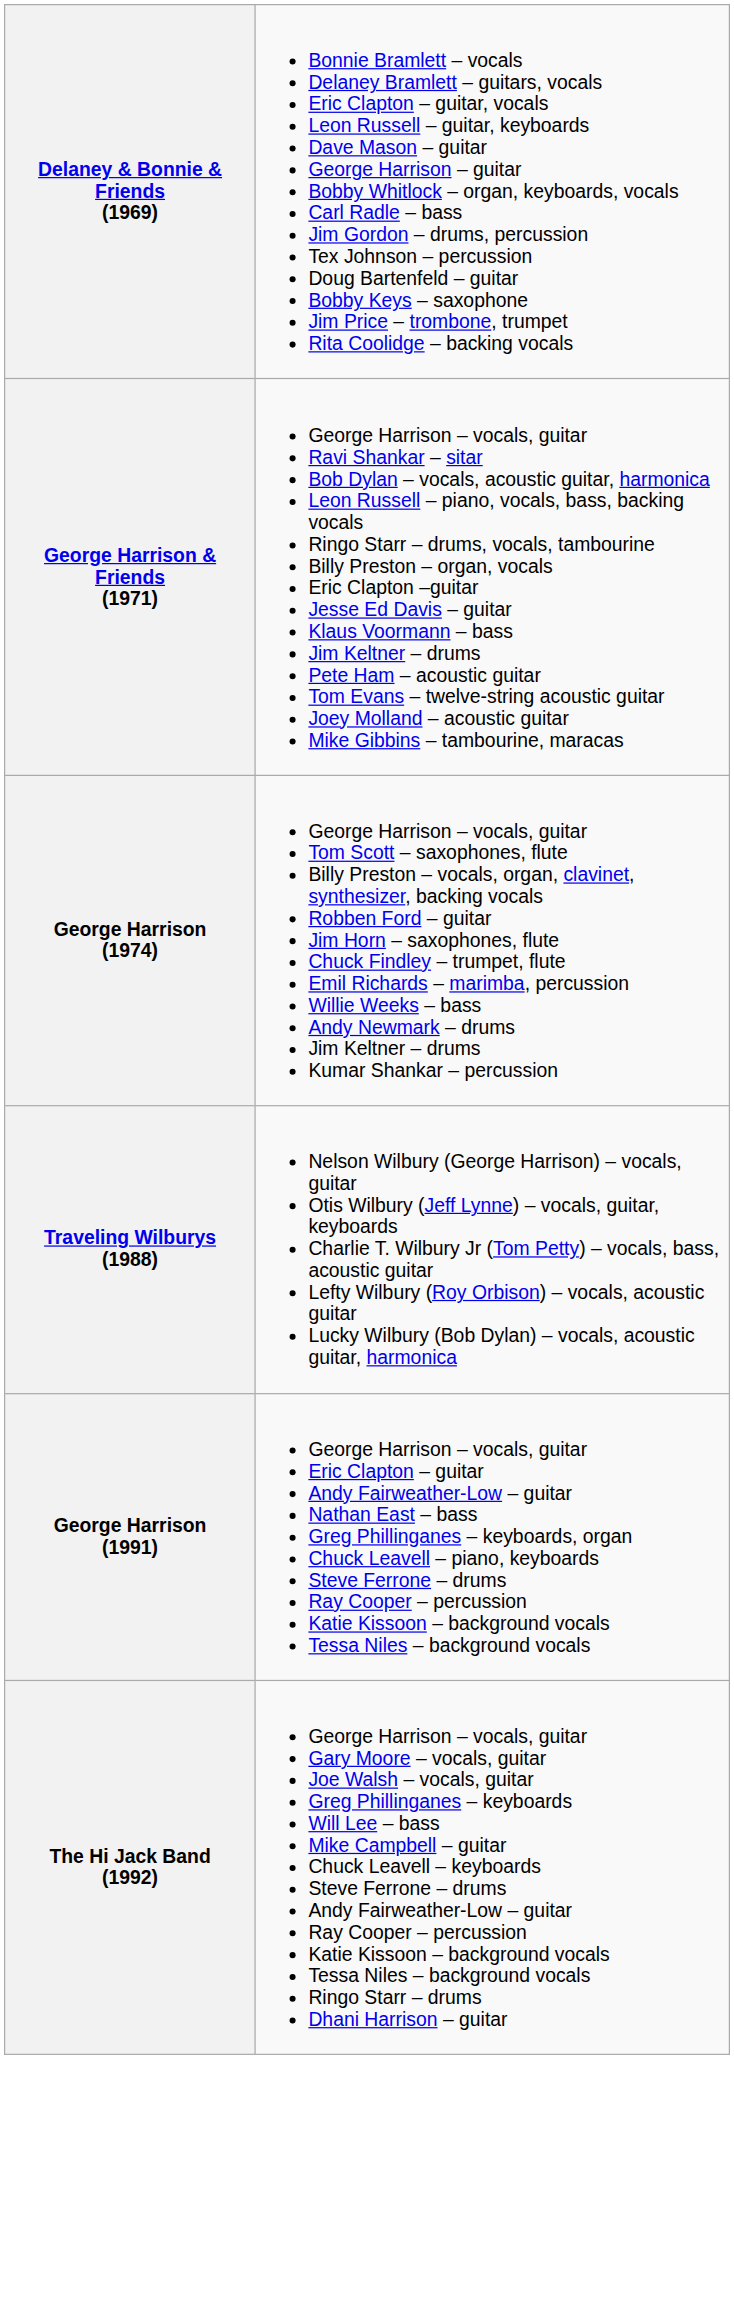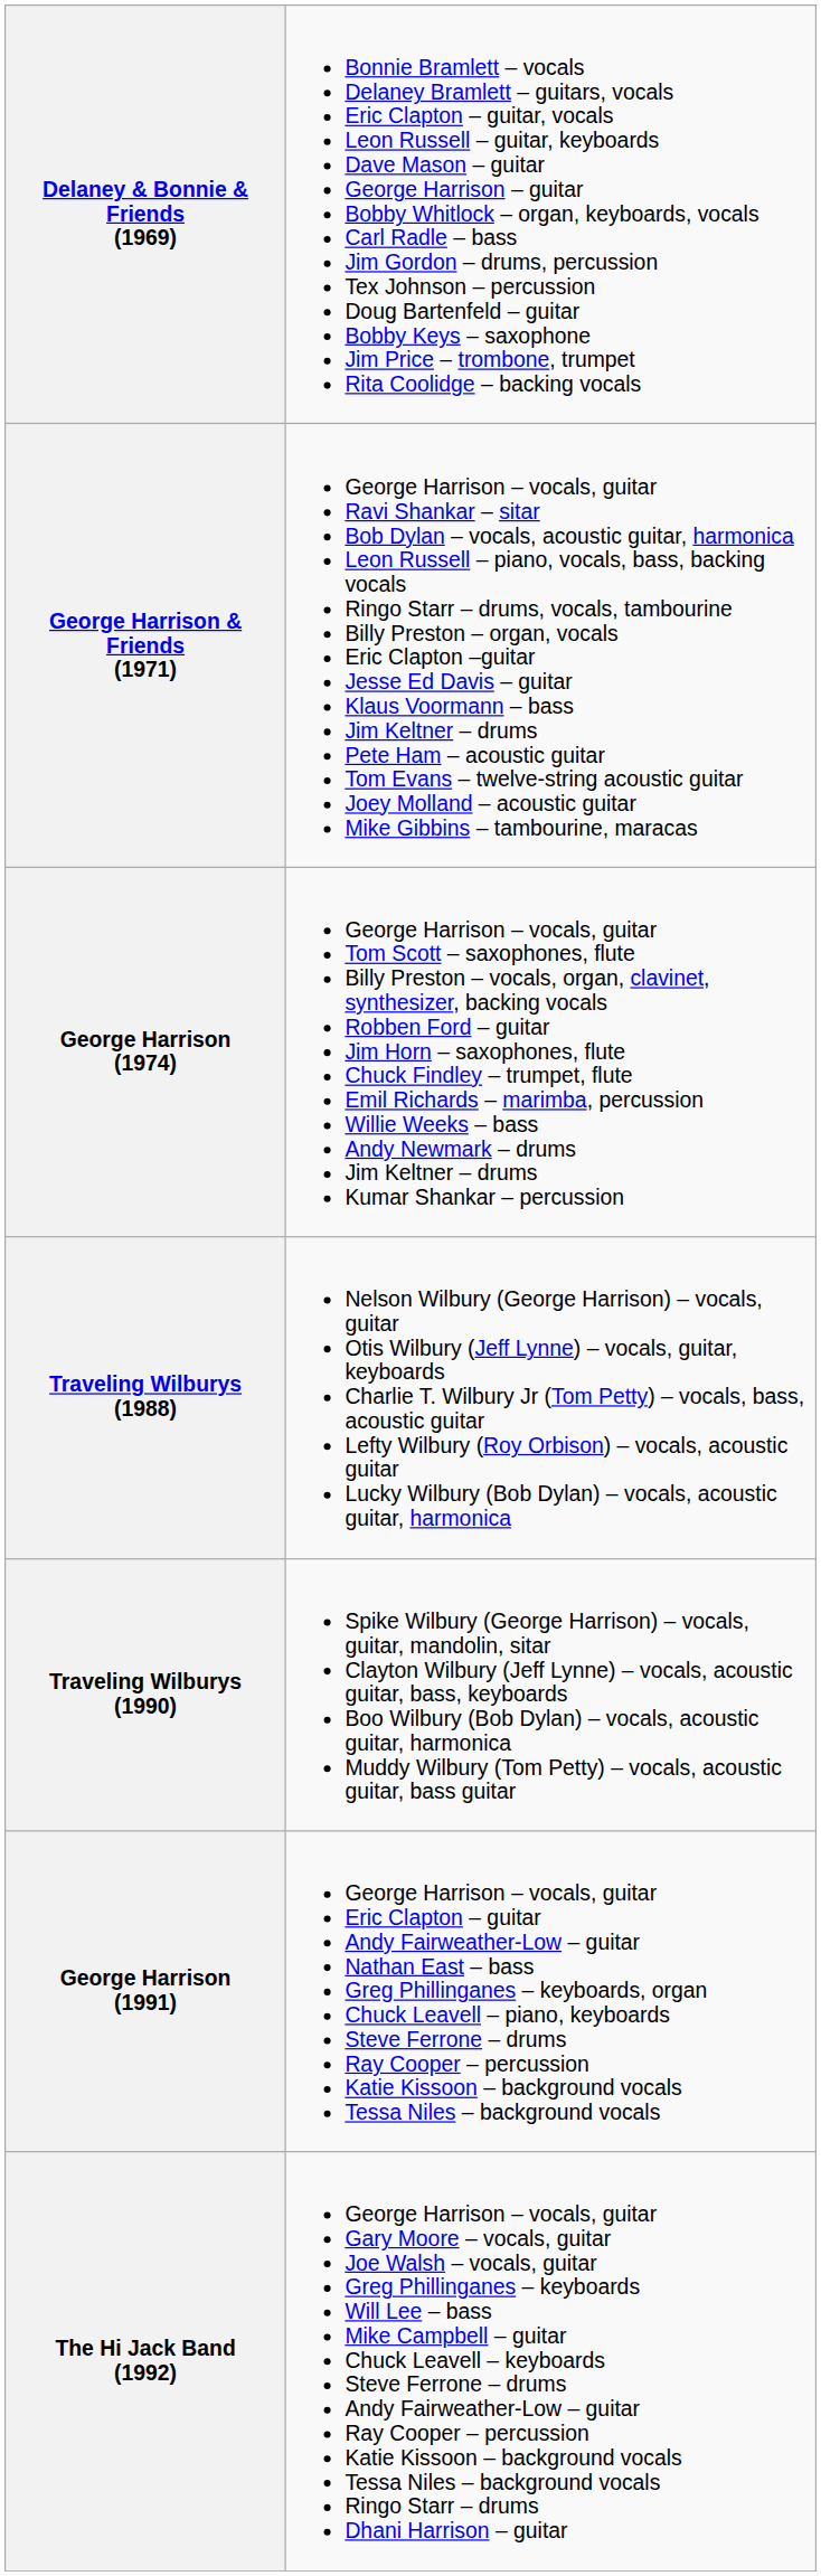+ row: Traveling Wilburys (1990) | Spike Wilbury (George Harrison) – vocals, guitar, mandolin, sitar Clayton Wilbury (Jeff Lynne) – vocals, acoustic guitar, bass, keyboards Boo Wilbury (Bob Dylan) – vocals, acoustic guitar, harmonica Muddy Wilbury (Tom Petty) – vocals, acoustic guitar, bass guitar
